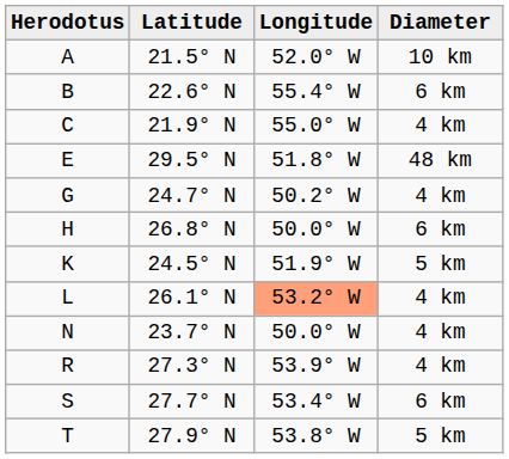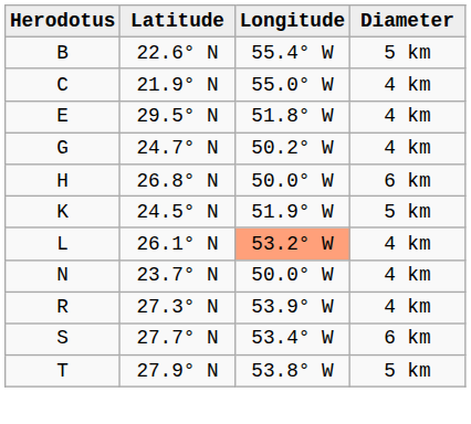- row: A | 21.5° N | 52.0° W | 10 km
B | Diameter: 6 km -> 5 km
E | Diameter: 48 km -> 4 km
